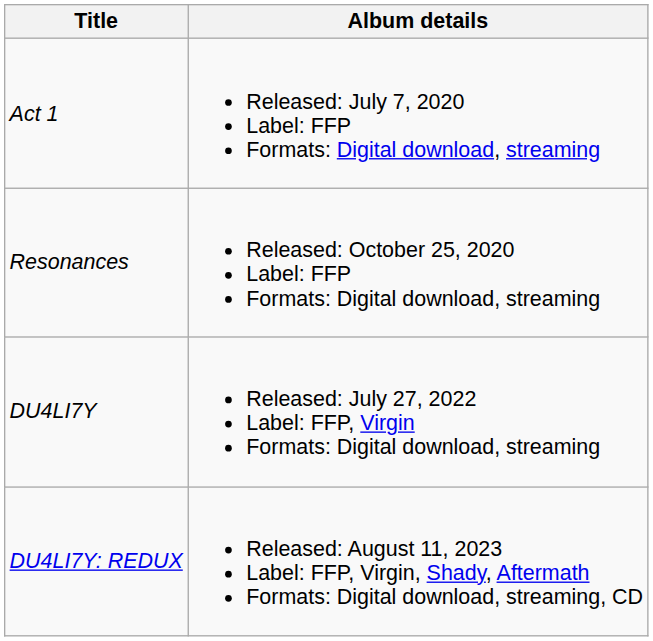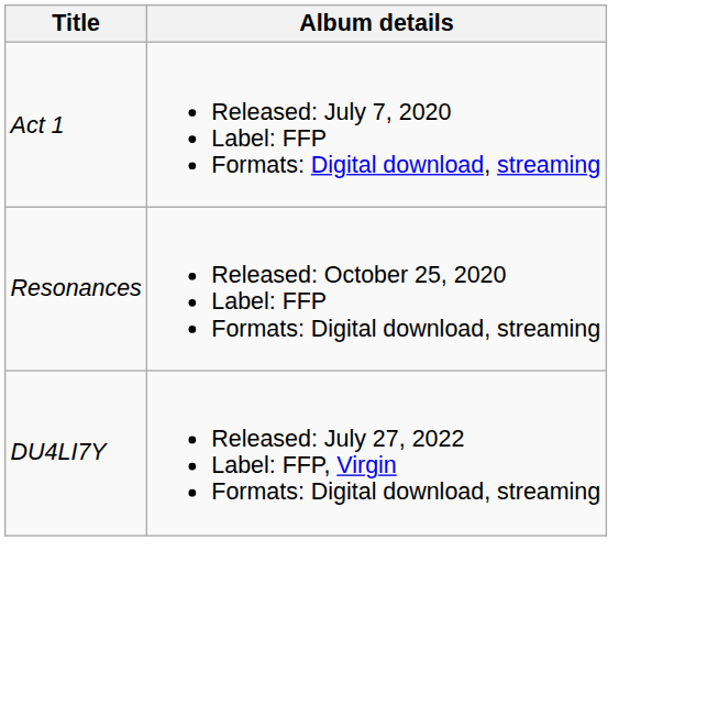- row: DU4LI7Y: REDUX | Released: August 11, 2023 Label: FFP, Virgin, Shady, Aftermath Formats: Digital download, streaming, CD
